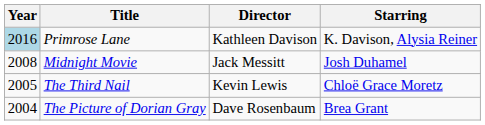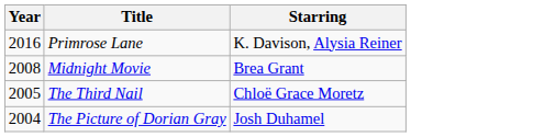- column: Director | Kathleen Davison | Jack Messitt | Kevin Lewis | Dave Rosenbaum
Primrose Lane | Year: lightblue background -> no background
Midnight Movie | Starring: Josh Duhamel -> Brea Grant
The Picture of Dorian Gray | Starring: Brea Grant -> Josh Duhamel
